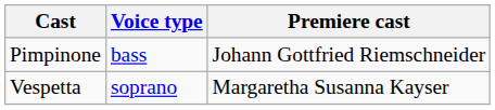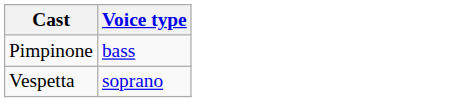- column: Premiere cast | Johann Gottfried Riemschneider | Margaretha Susanna Kayser
